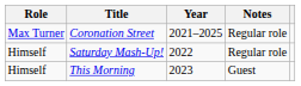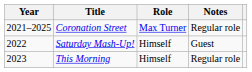columns swapped: Year <-> Role
Saturday Mash-Up! | Notes: Regular role -> Guest
This Morning | Notes: Guest -> Regular role
